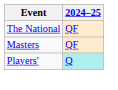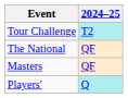+ row: Tour Challenge | T2
